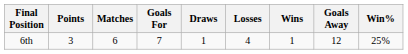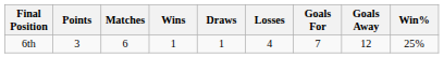columns swapped: Wins <-> Goals For
